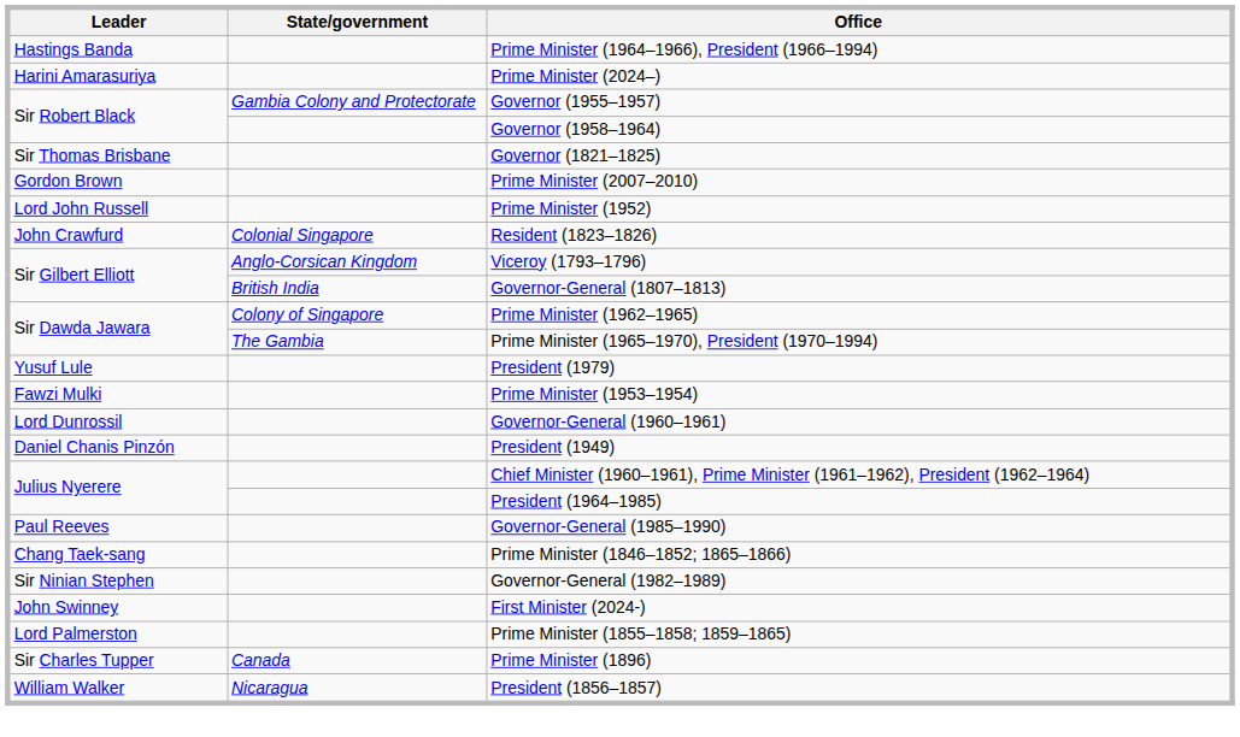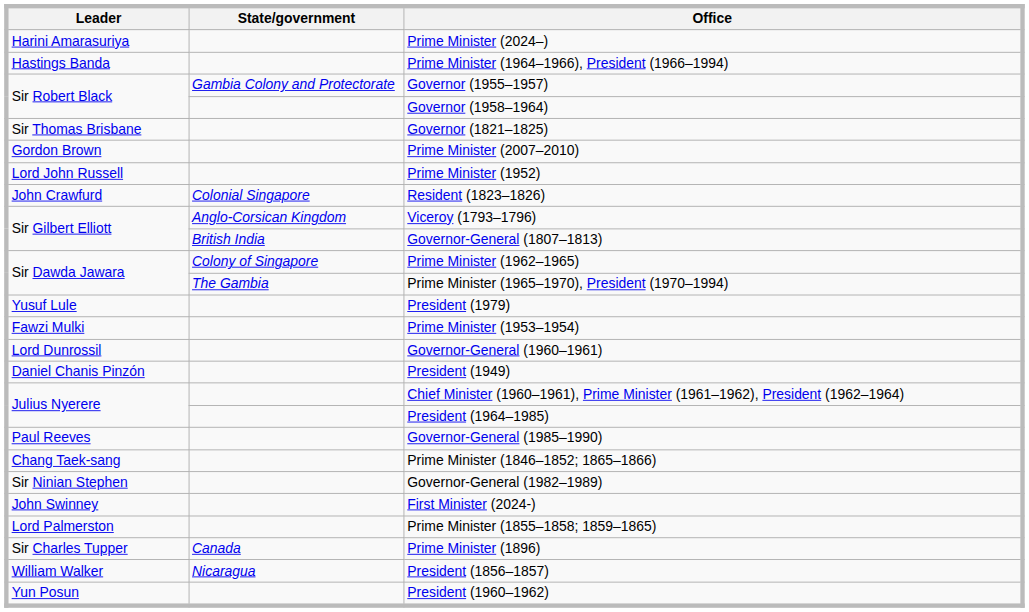rows swapped: Prime Minister (2024–) <-> Prime Minister (1964–1966), President (1966–1994)
+ row: Yun Posun | President (1960–1962)
